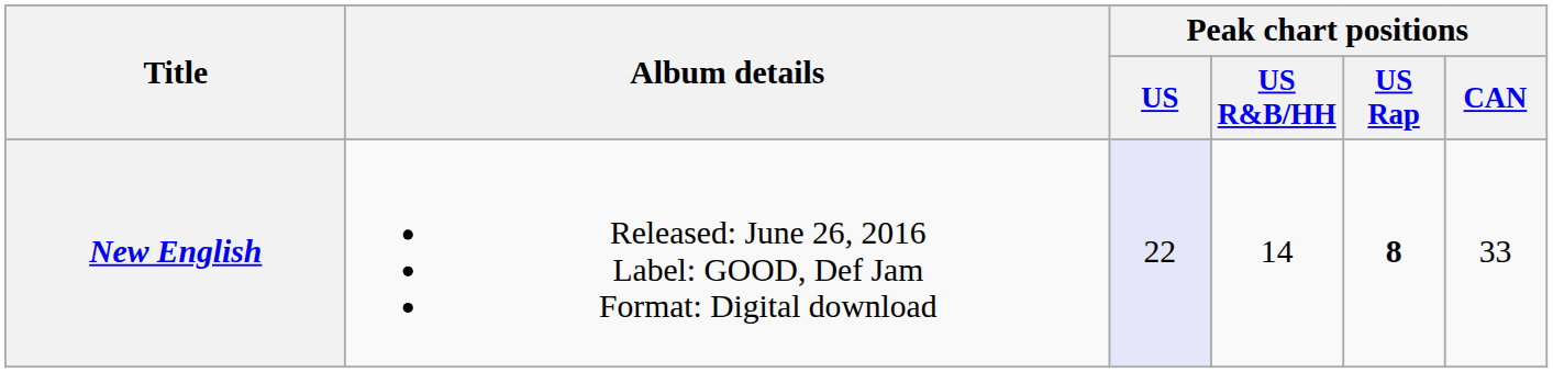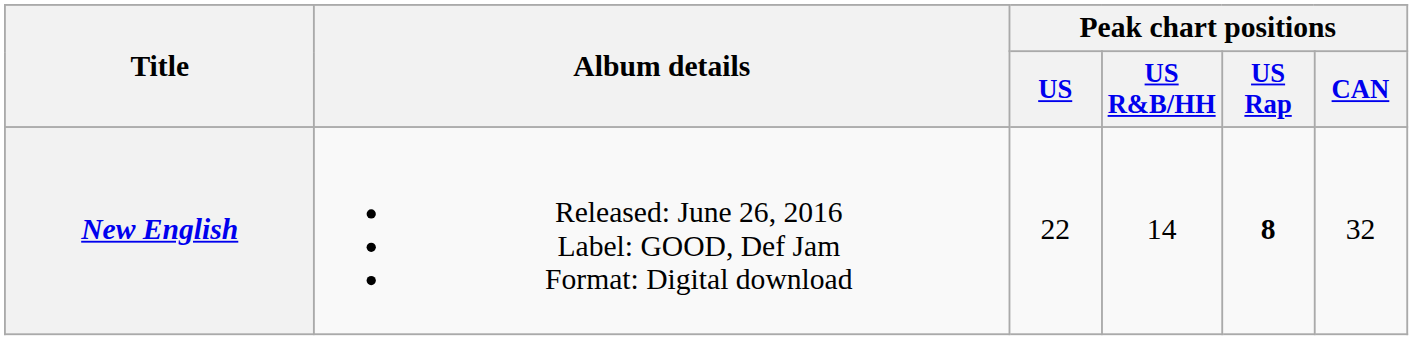New English | Peak chart positions / US: lavender background -> no background
New English | Peak chart positions / CAN: 33 -> 32
